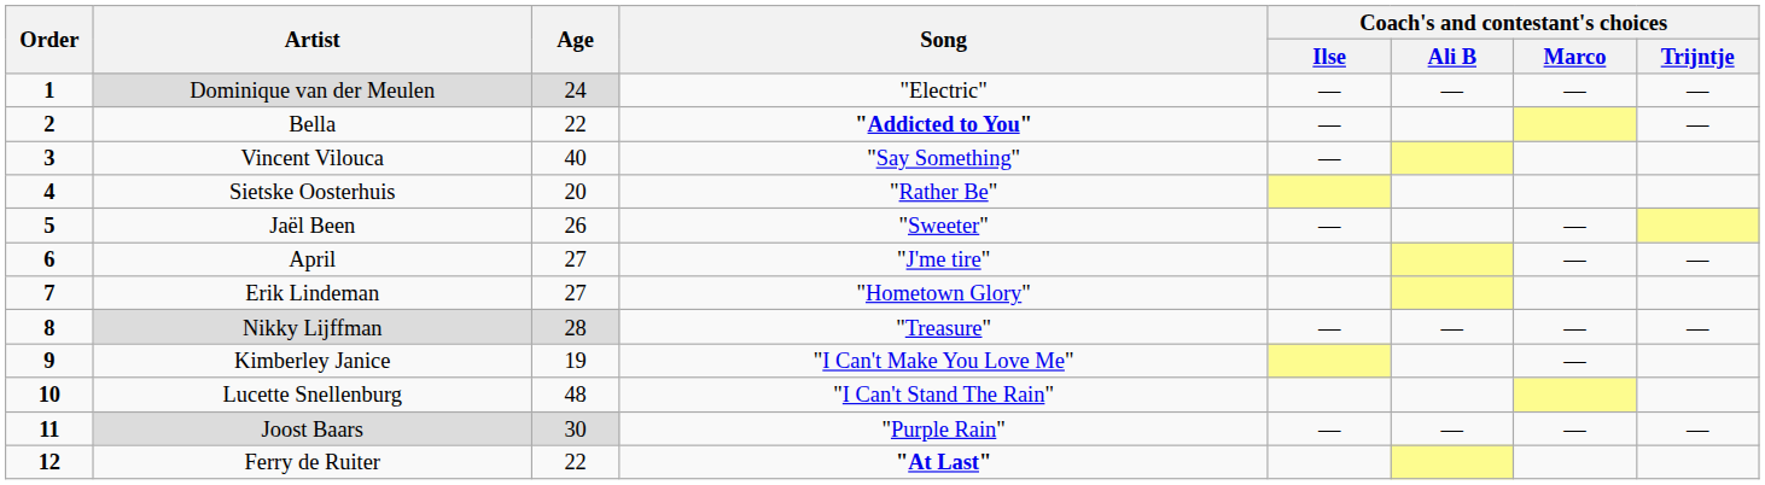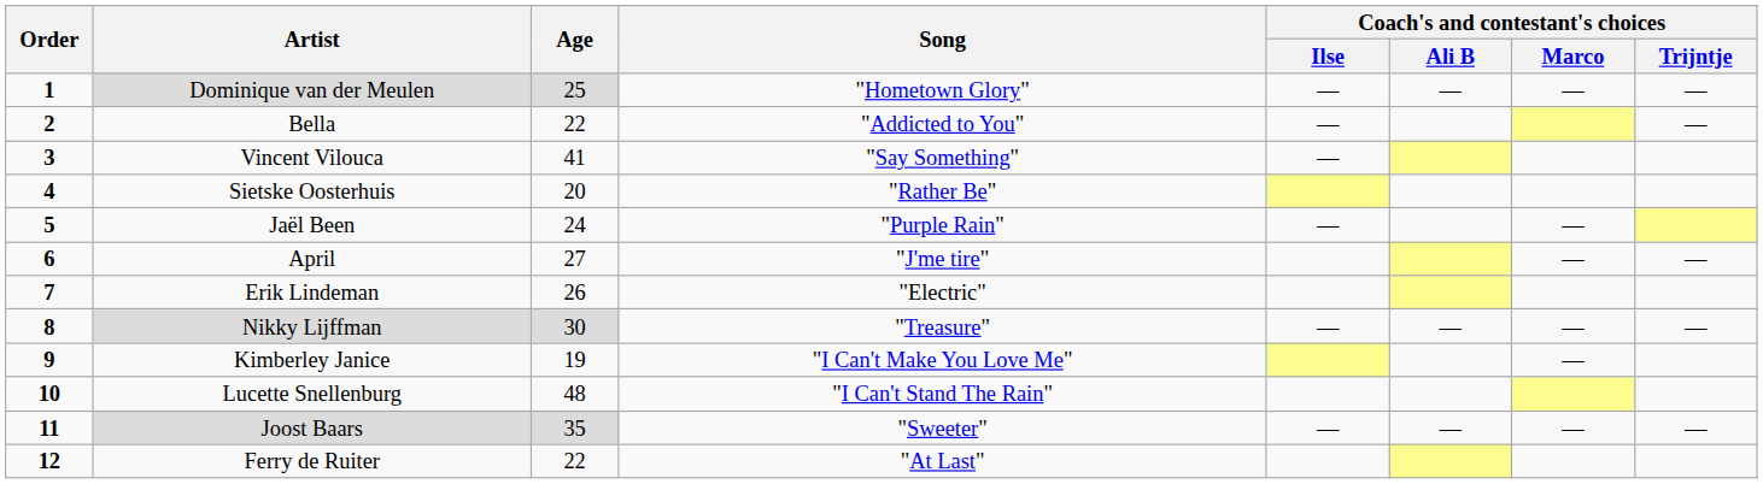Dominique van der Meulen | Age: 24 -> 25
Dominique van der Meulen | Song: "Electric" -> "Hometown Glory"
Bella | Song: bold -> normal
Vincent Vilouca | Age: 40 -> 41
Jaël Been | Age: 26 -> 24
Jaël Been | Song: "Sweeter" -> "Purple Rain"
Erik Lindeman | Age: 27 -> 26
Erik Lindeman | Song: "Hometown Glory" -> "Electric"
Nikky Lijffman | Age: 28 -> 30
Joost Baars | Age: 30 -> 35
Joost Baars | Song: "Purple Rain" -> "Sweeter"
Ferry de Ruiter | Song: bold -> normal
